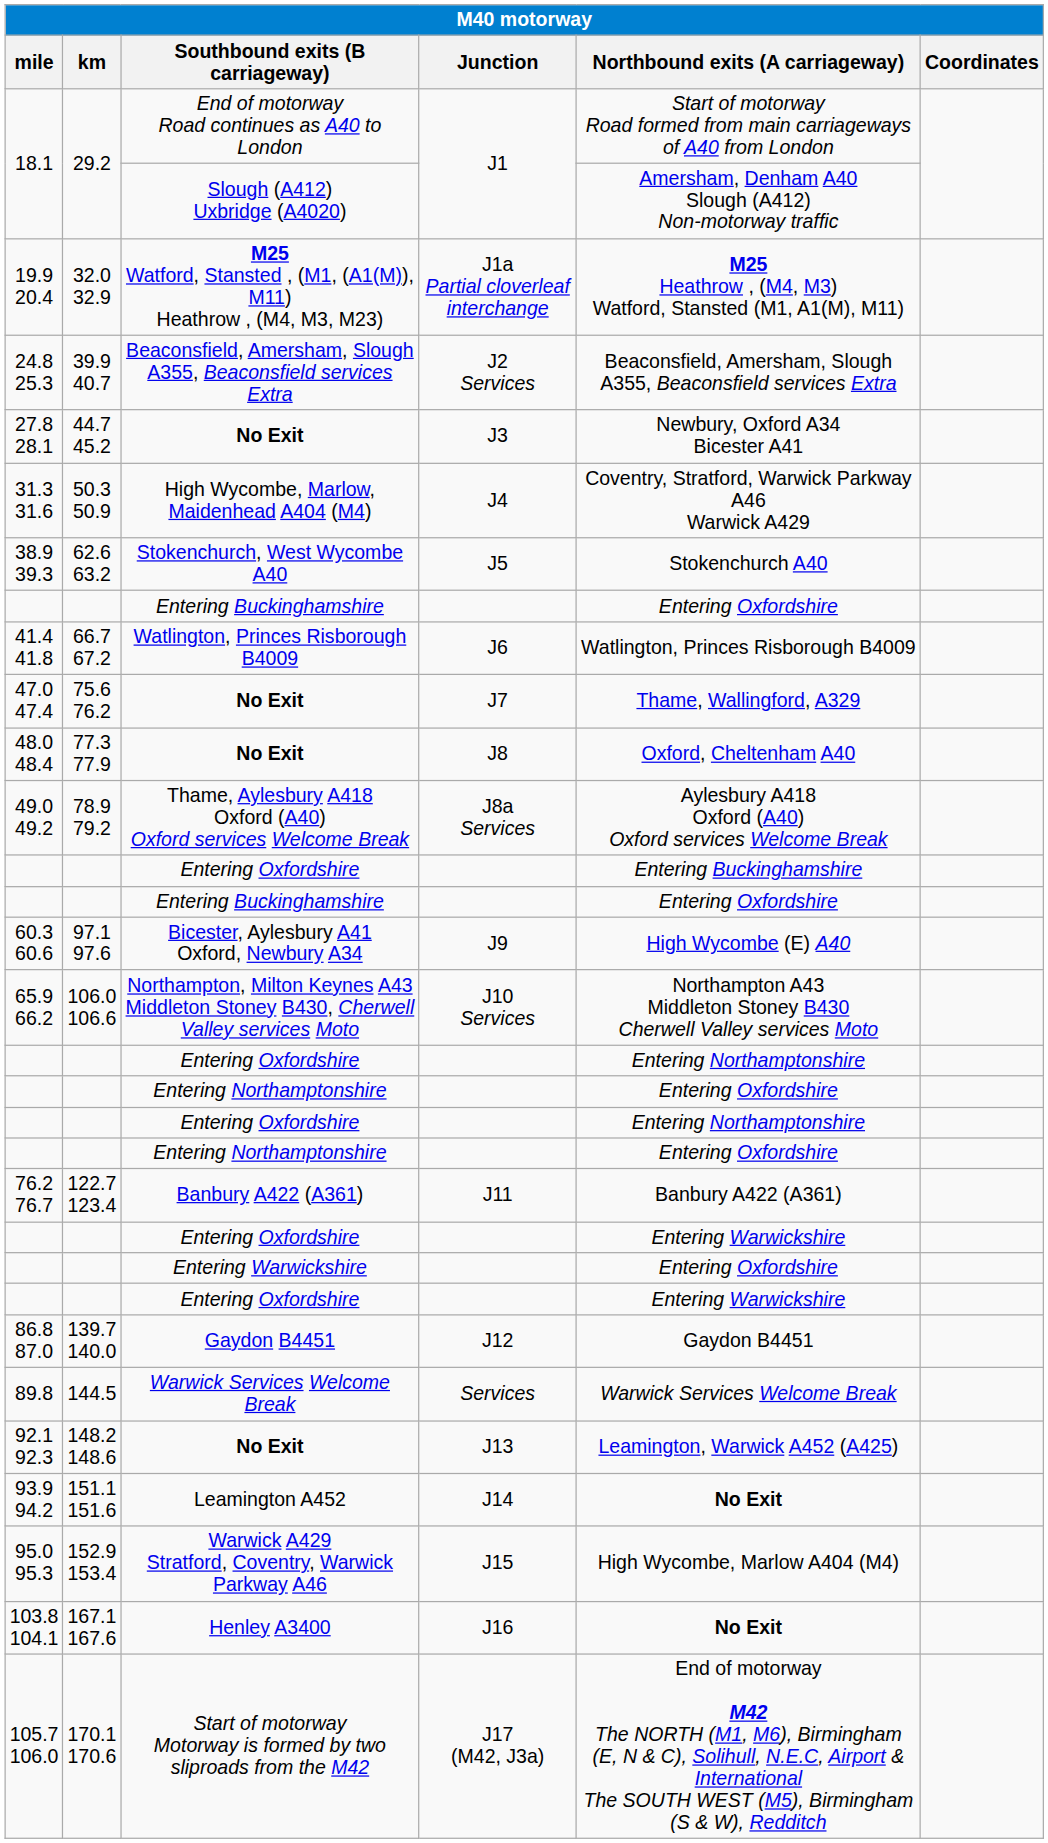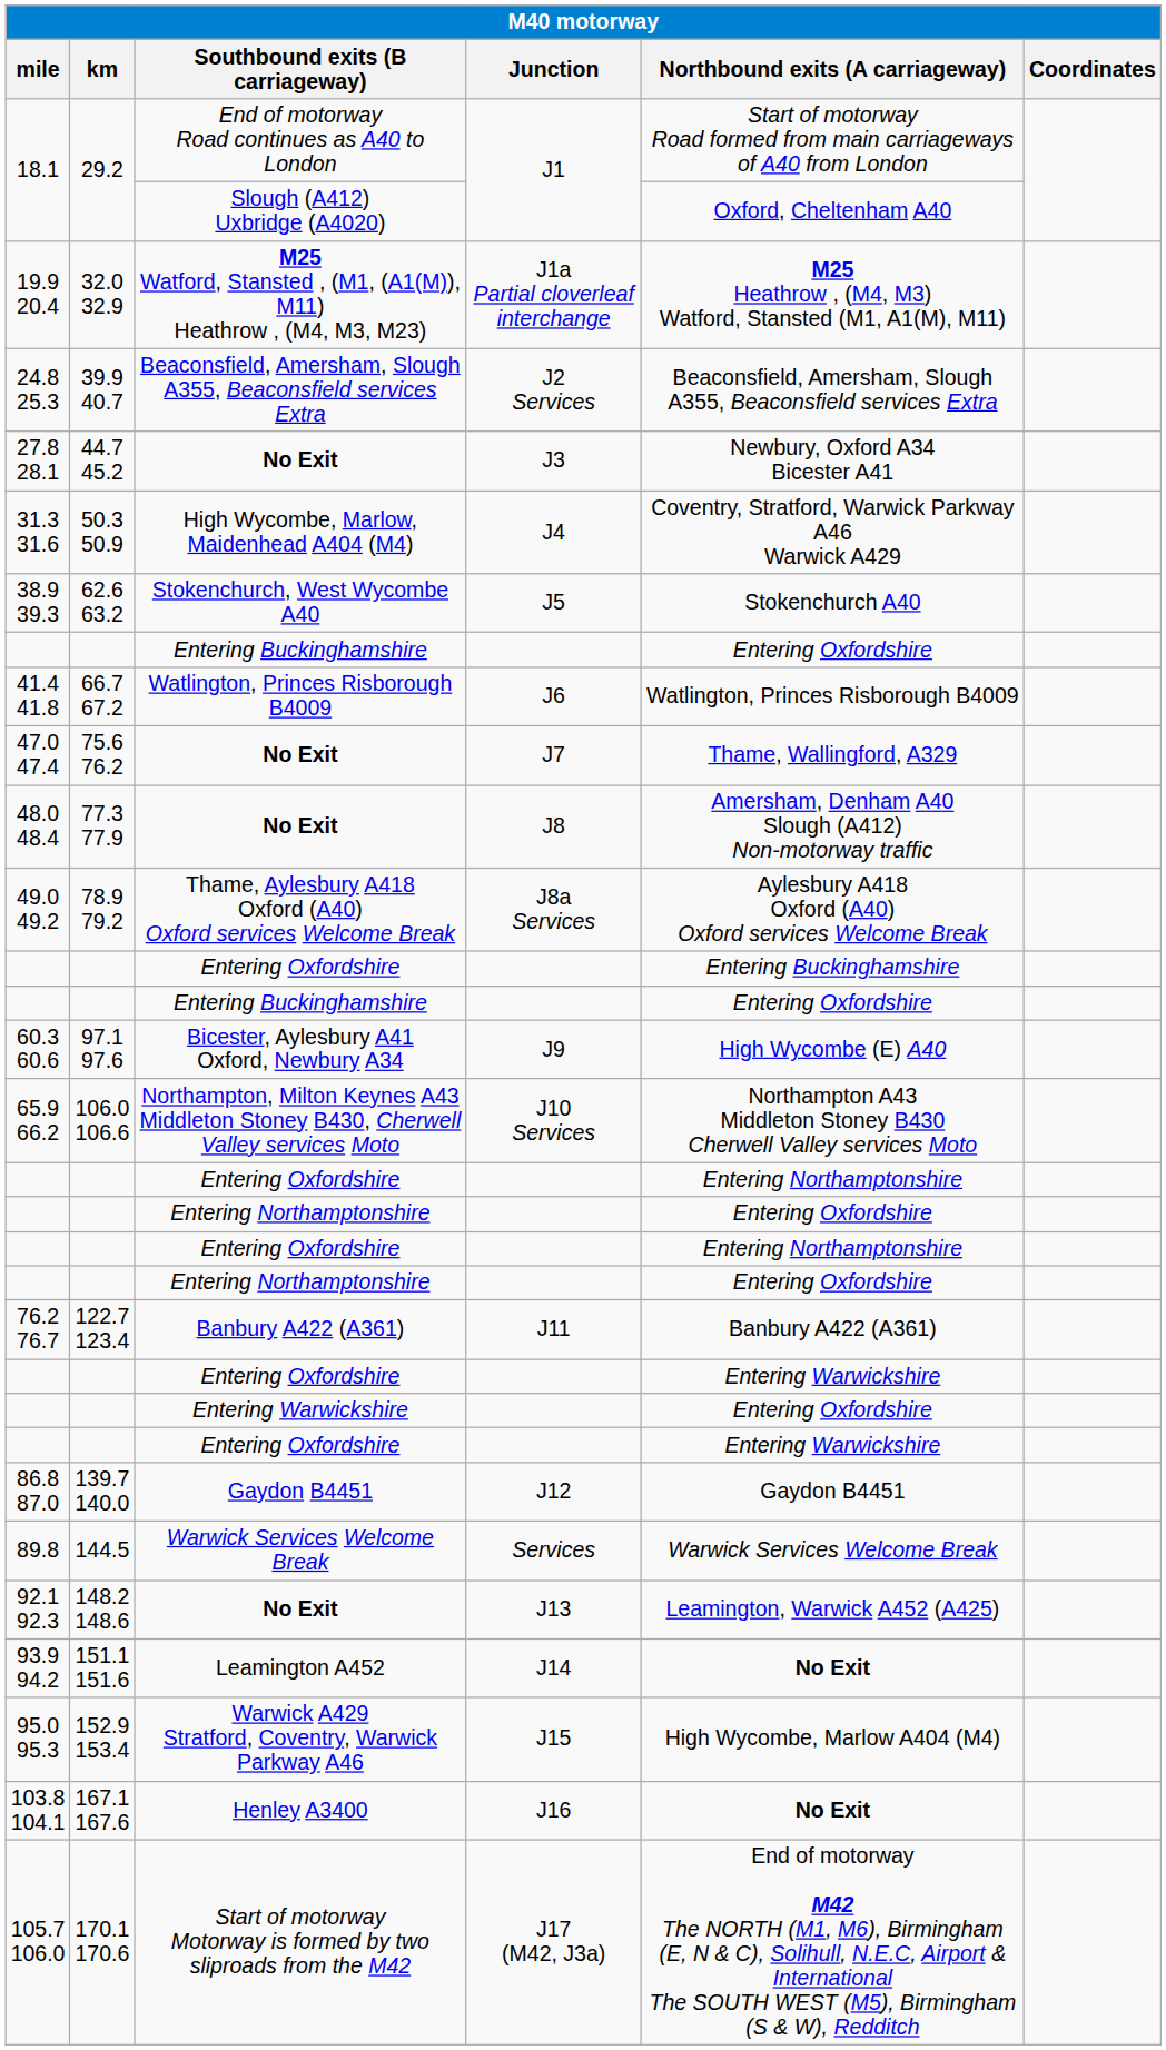Slough (A412) Uxbridge (A4020) | Northbound exits (A carriageway): Amersham, Denham A40 Slough (A412) Non-motorway traffic -> Oxford, Cheltenham A40
48.0 48.4 / No Exit | Northbound exits (A carriageway): Oxford, Cheltenham A40 -> Amersham, Denham A40 Slough (A412) Non-motorway traffic
